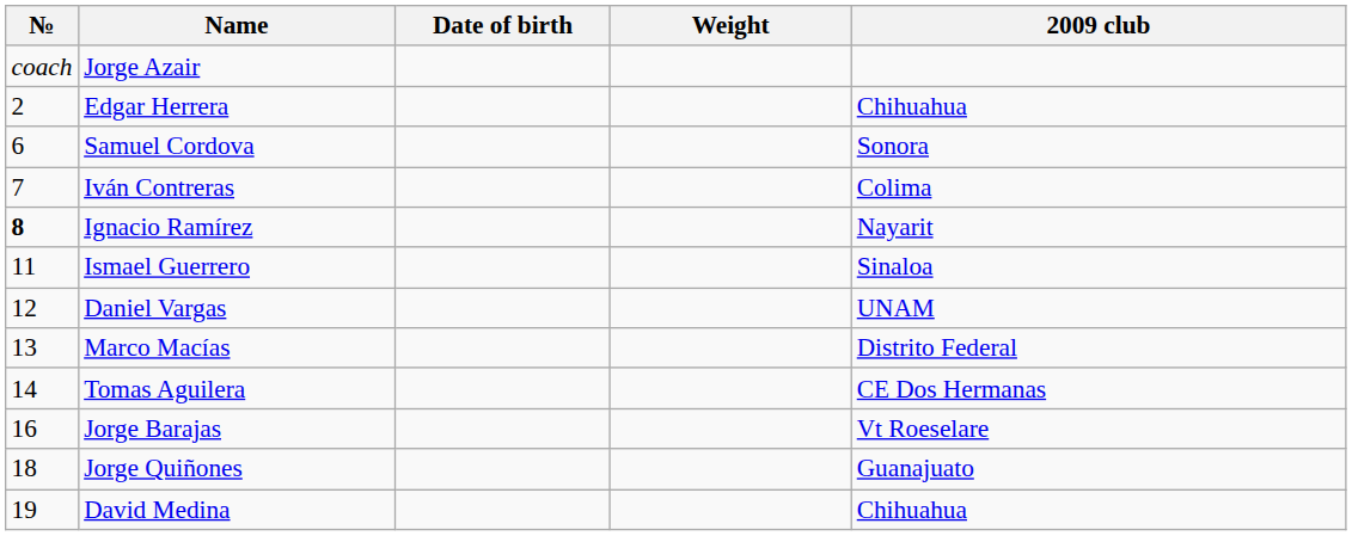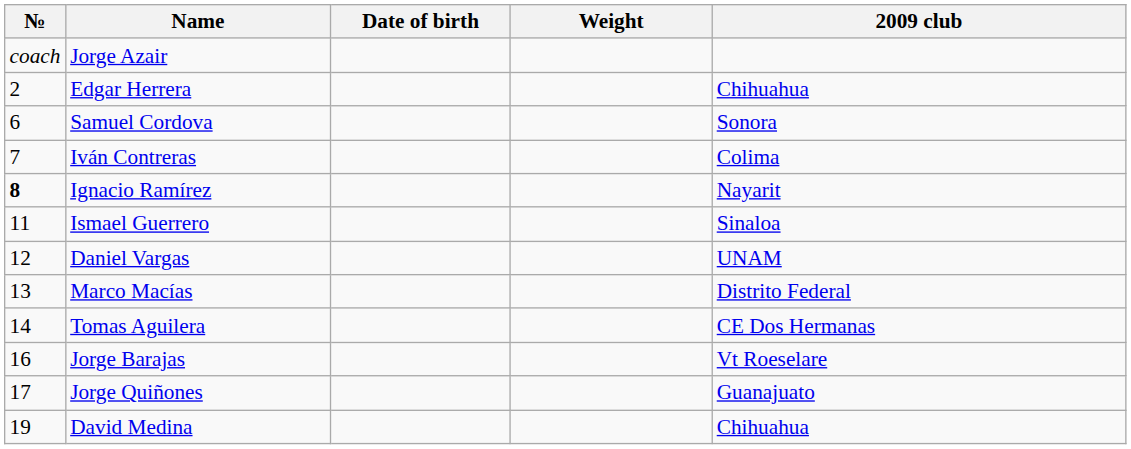Jorge Quiñones | №: 18 -> 17
